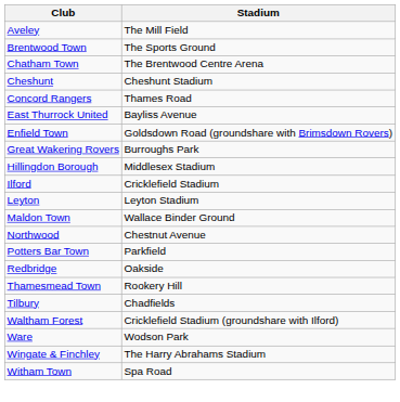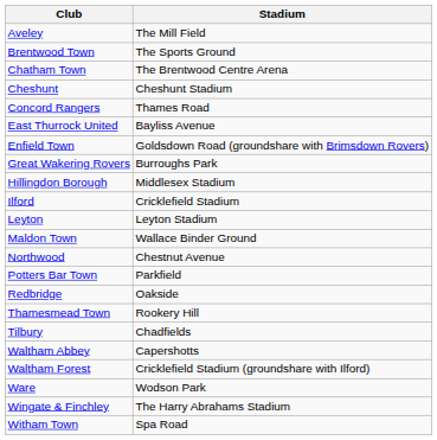+ row: Waltham Abbey | Capershotts
